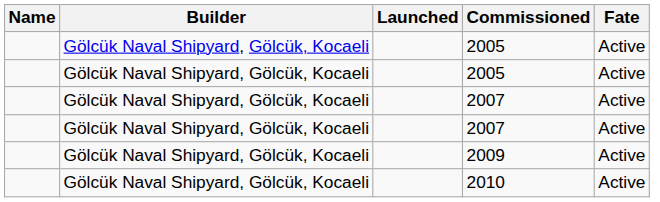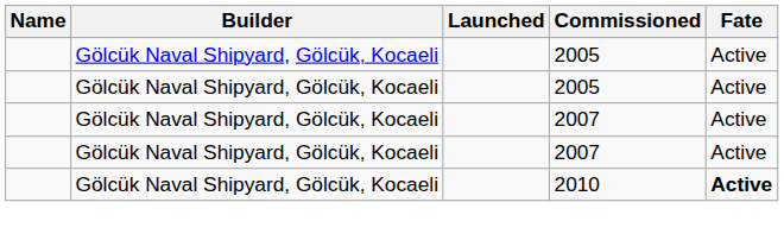- row: Gölcük Naval Shipyard, Gölcük, Kocaeli | 2009 | Active
2010 | Fate: normal -> bold
